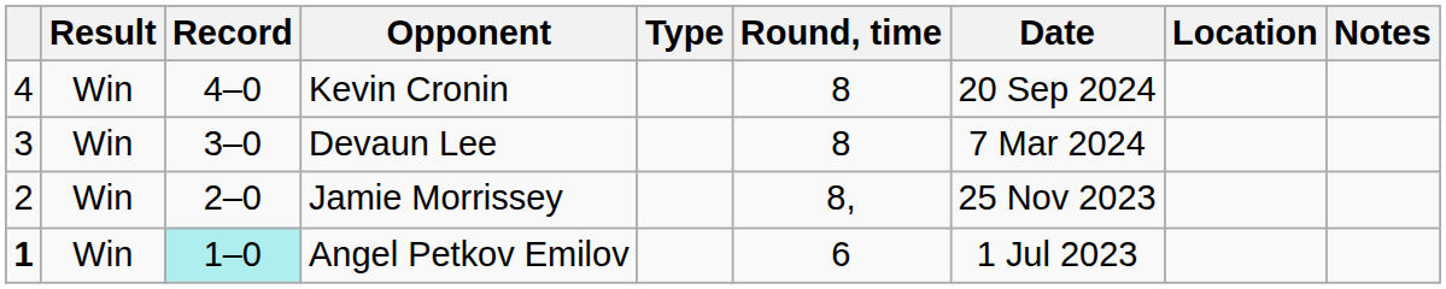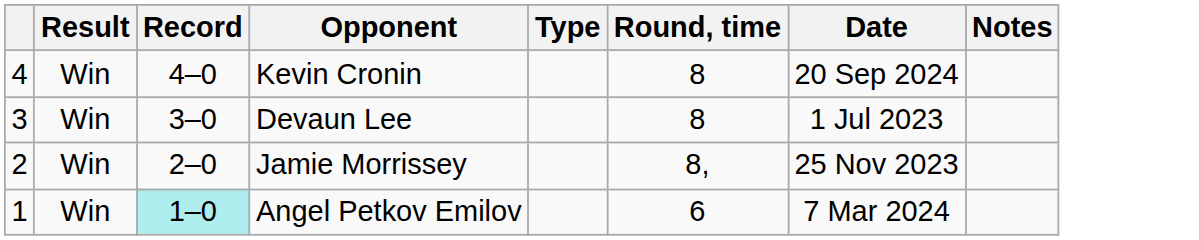- column: Location
Devaun Lee | Date: 7 Mar 2024 -> 1 Jul 2023
Angel Petkov Emilov | column 1: bold -> normal
Angel Petkov Emilov | Date: 1 Jul 2023 -> 7 Mar 2024
